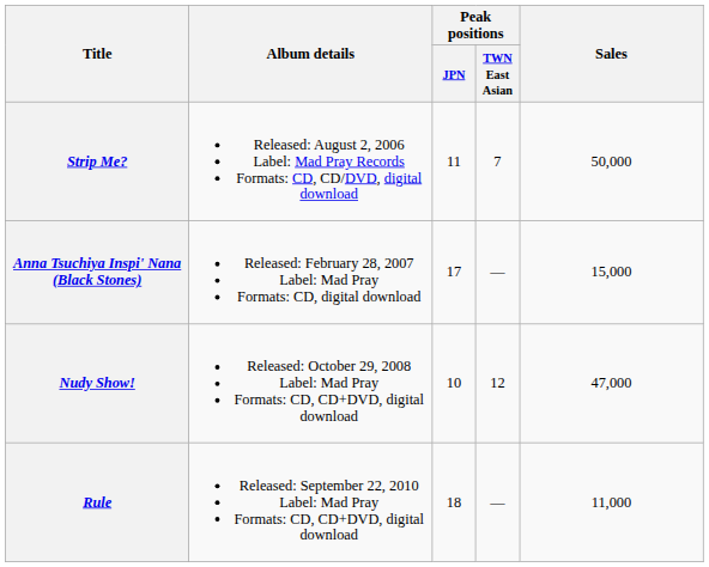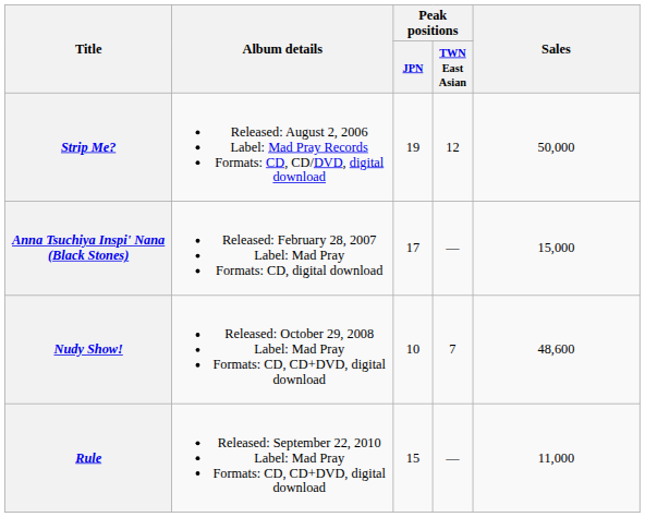Strip Me? | Peak positions / JPN: 11 -> 19
Strip Me? | Peak positions / TWN East Asian: 7 -> 12
Nudy Show! | Peak positions / TWN East Asian: 12 -> 7
Nudy Show! | Sales: 47,000 -> 48,600
Rule | Peak positions / JPN: 18 -> 15
